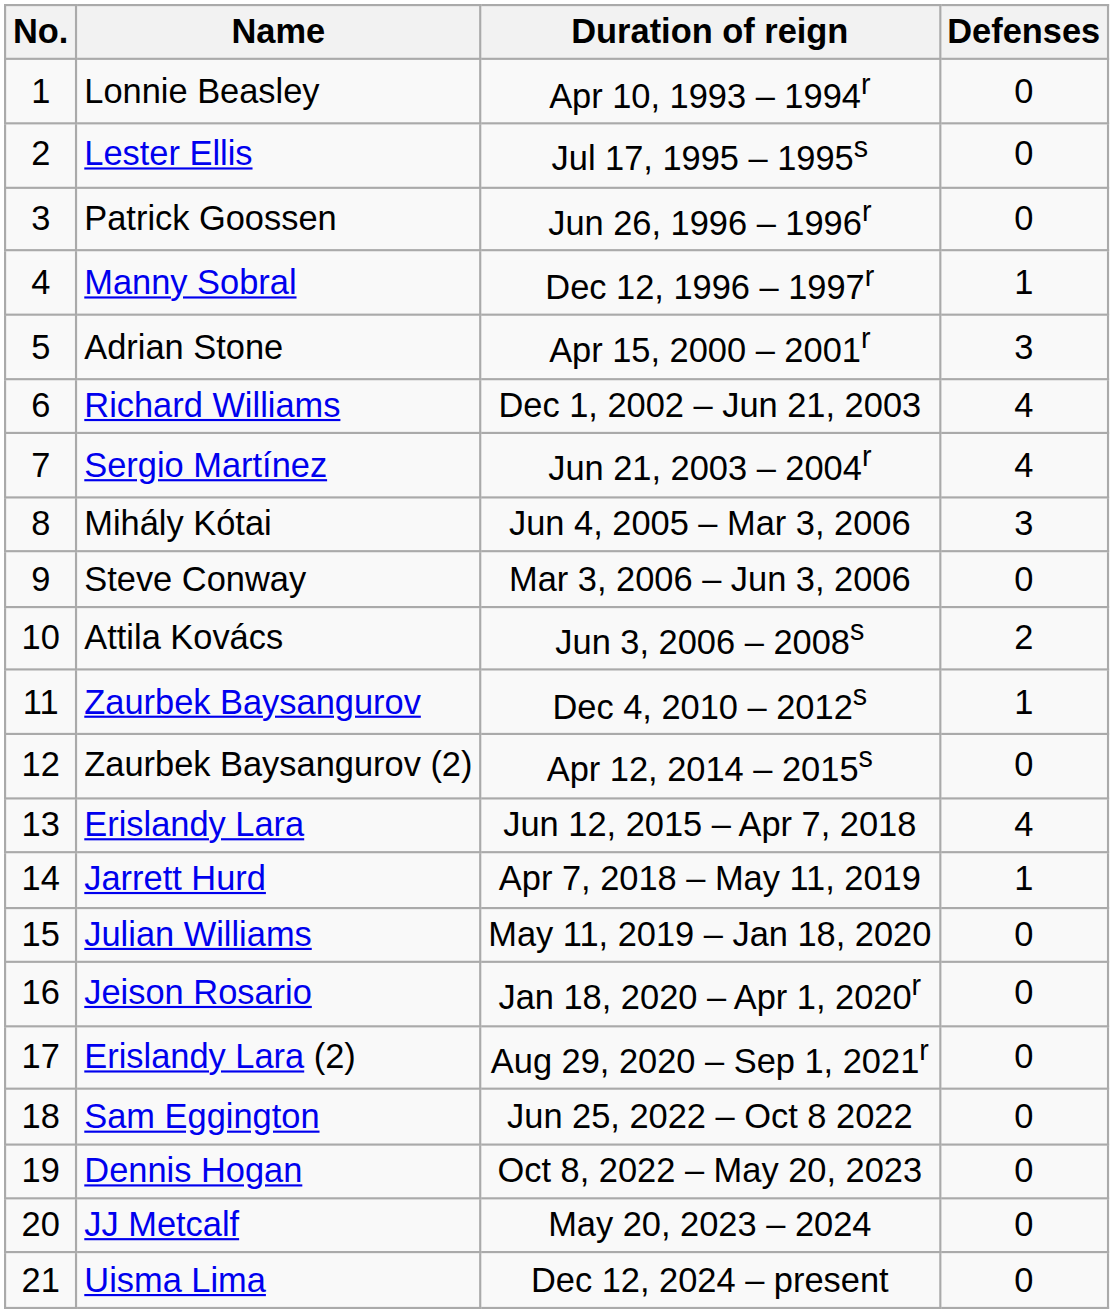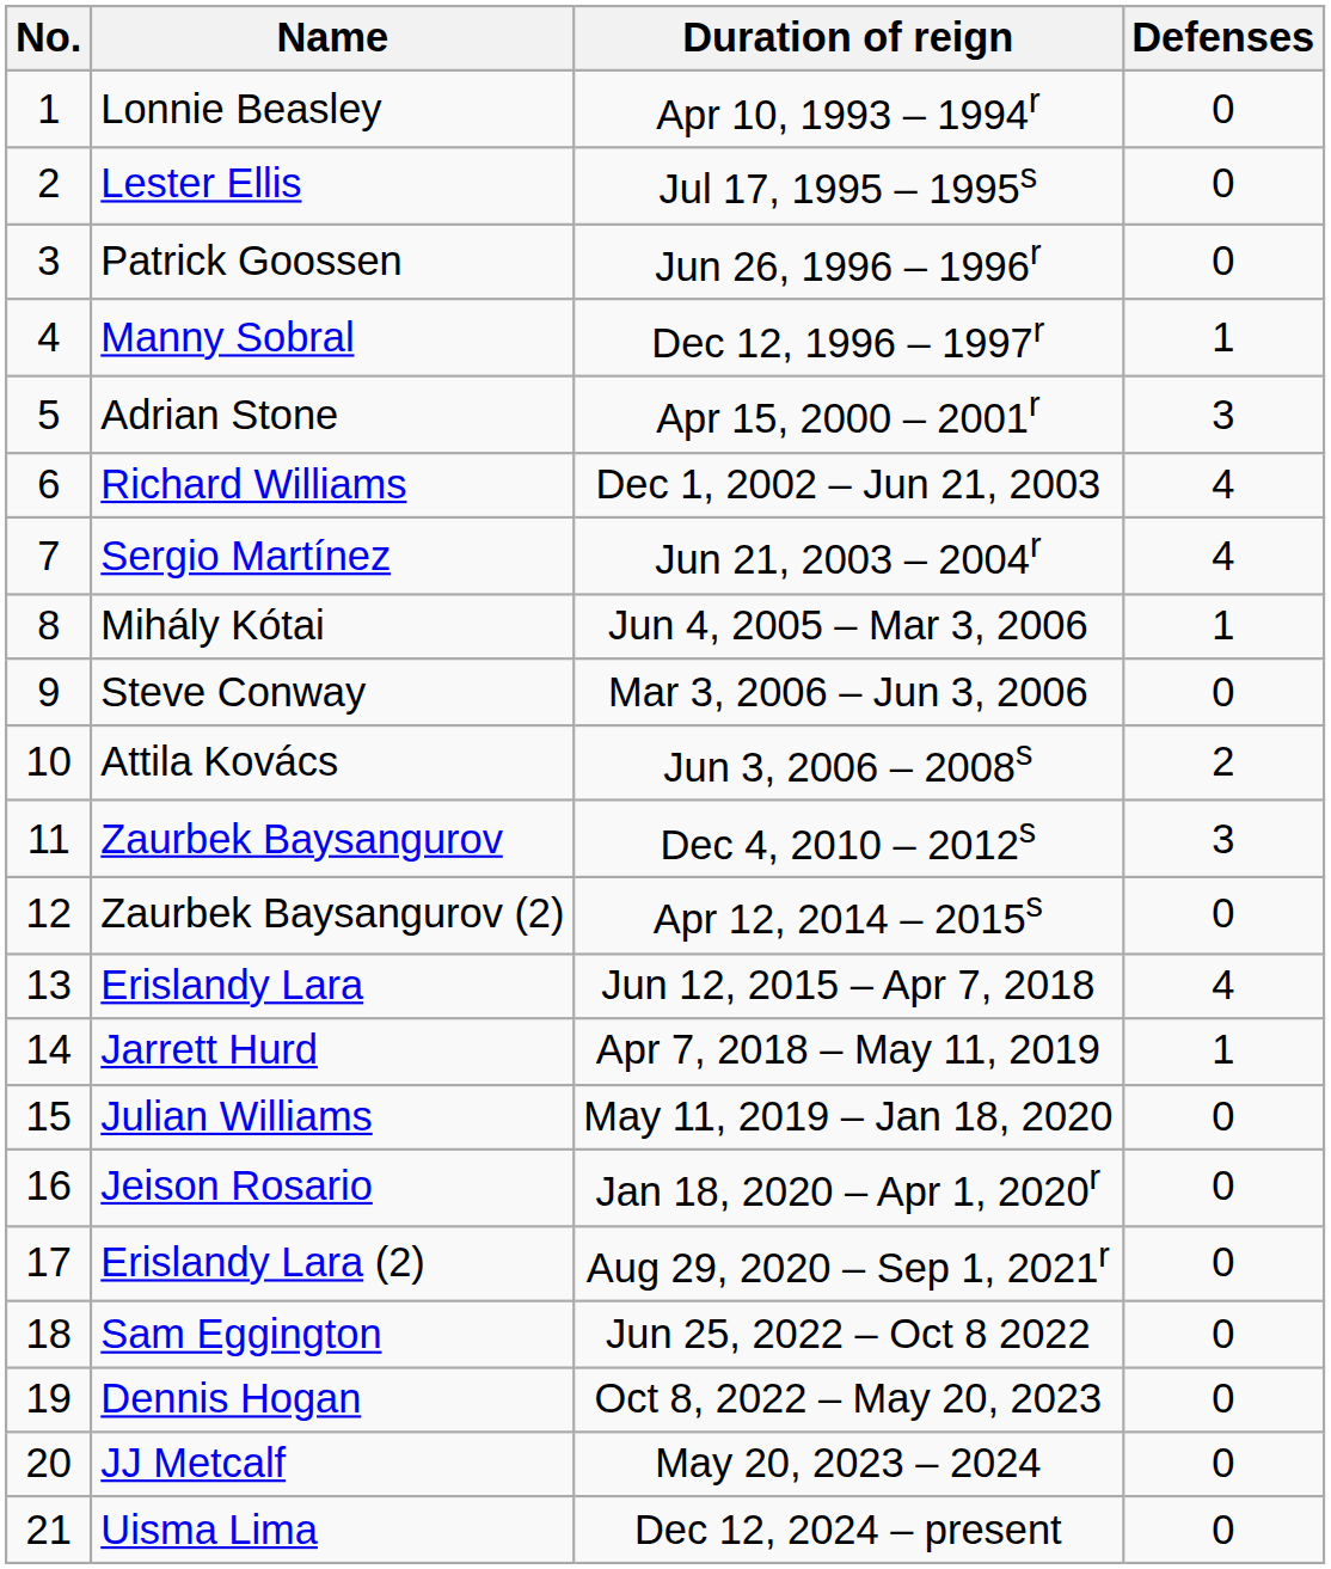Mihály Kótai | Defenses: 3 -> 1
Zaurbek Baysangurov | Defenses: 1 -> 3
